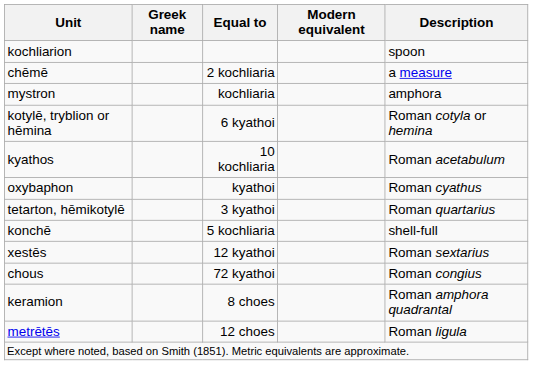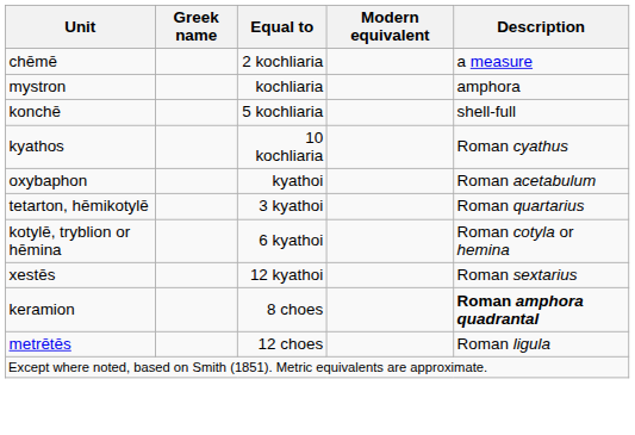- row: kochliarion | spoon
rows swapped: konchē <-> kotylē, tryblion or hēmina
kyathos | Description: Roman acetabulum -> Roman cyathus
oxybaphon | Description: Roman cyathus -> Roman acetabulum
- row: chous | 72 kyathoi | Roman congius
keramion | Description: normal -> bold
